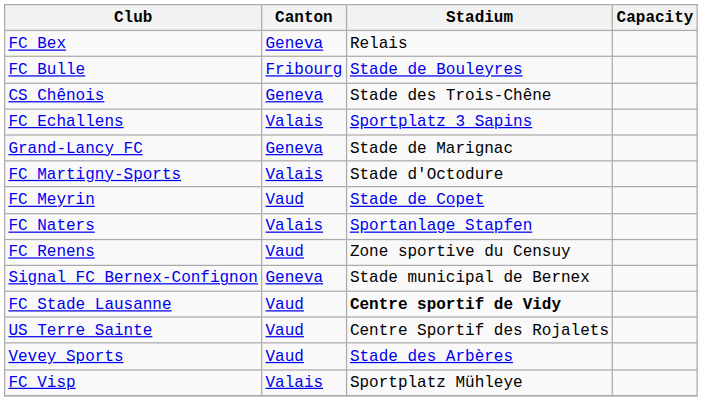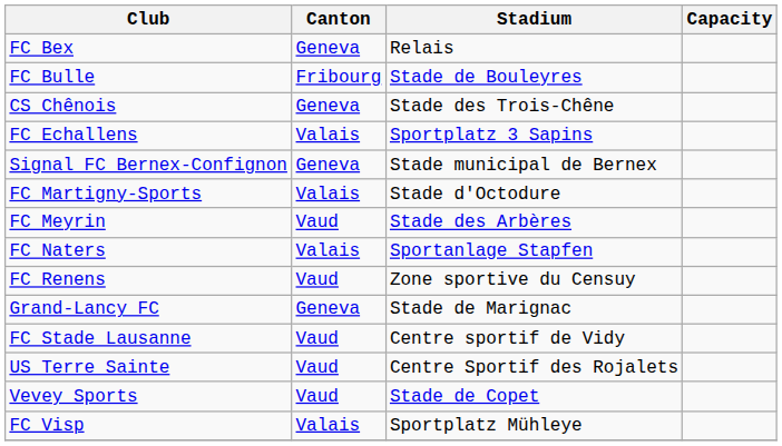rows swapped: Grand-Lancy FC <-> Signal FC Bernex-Confignon
FC Meyrin | Stadium: Stade de Copet -> Stade des Arbères
FC Stade Lausanne | Stadium: bold -> normal
Vevey Sports | Stadium: Stade des Arbères -> Stade de Copet
